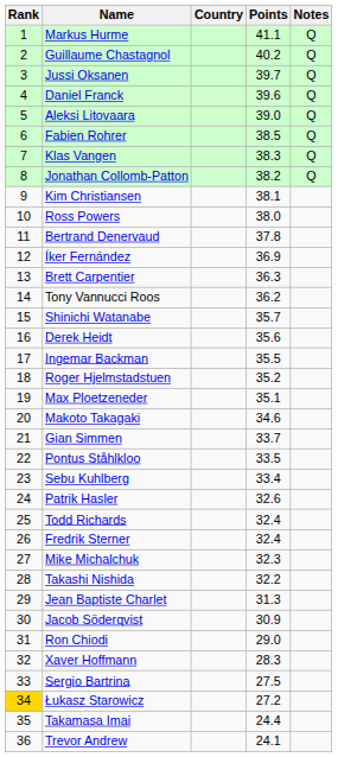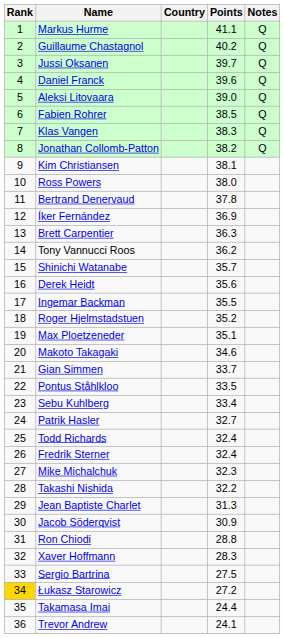Patrik Hasler | Points: 32.6 -> 32.7
Ron Chiodi | Points: 29.0 -> 28.8
